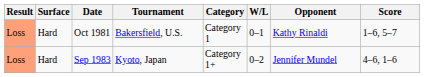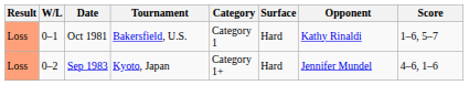columns swapped: W/L <-> Surface
